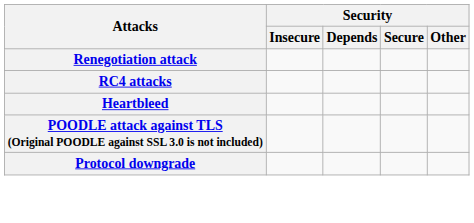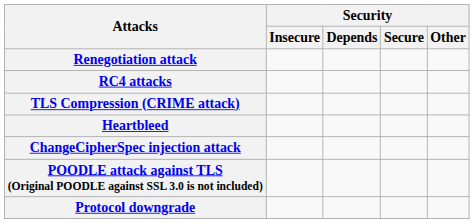+ row: TLS Compression (CRIME attack)
+ row: ChangeCipherSpec injection attack
